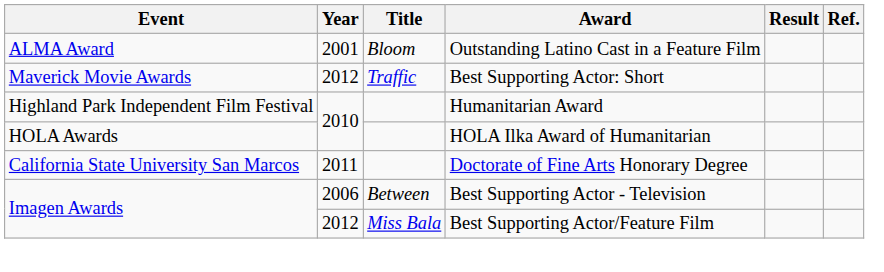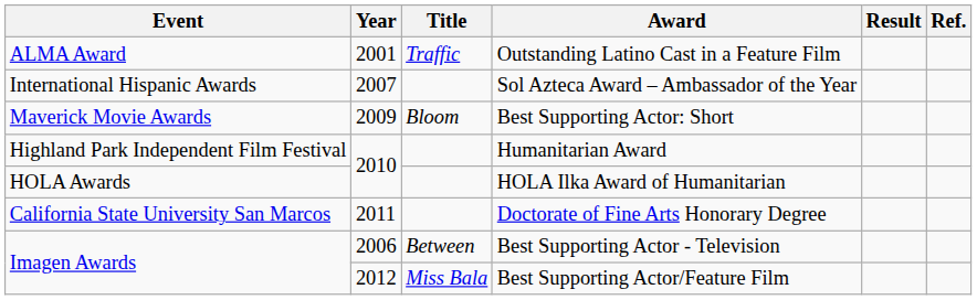Outstanding Latino Cast in a Feature Film | Title: Bloom -> Traffic
+ row: International Hispanic Awards | 2007 | Sol Azteca Award – Ambassador of the Year
Best Supporting Actor: Short | Year: 2012 -> 2009
Best Supporting Actor: Short | Title: Traffic -> Bloom
